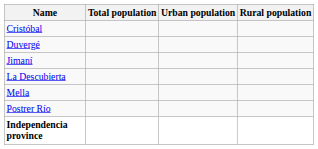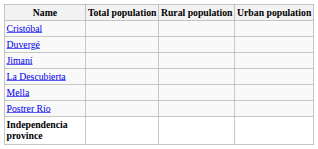columns swapped: Urban population <-> Rural population
